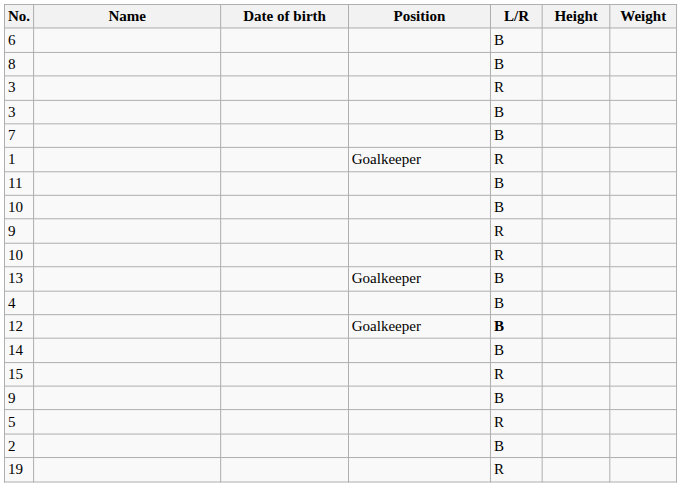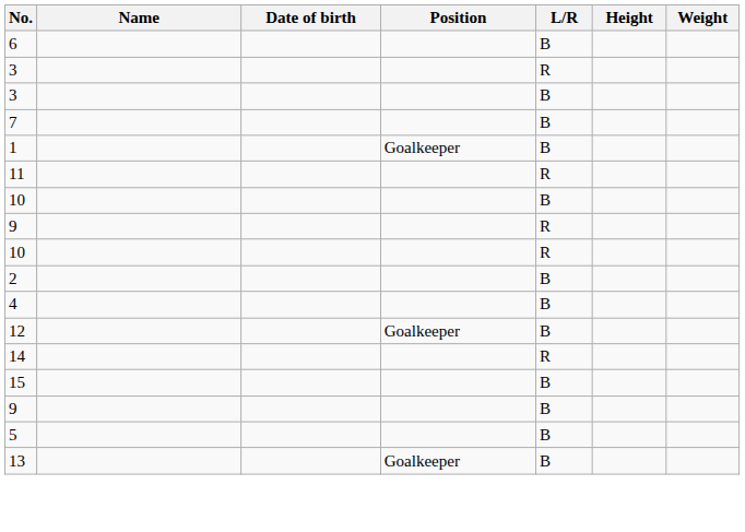- row: 8 | B
1 | L/R: R -> B
11 | L/R: B -> R
rows swapped: 2 <-> 13
12 | L/R: bold -> normal
14 | L/R: B -> R
15 | L/R: R -> B
5 | L/R: R -> B
- row: 19 | R
